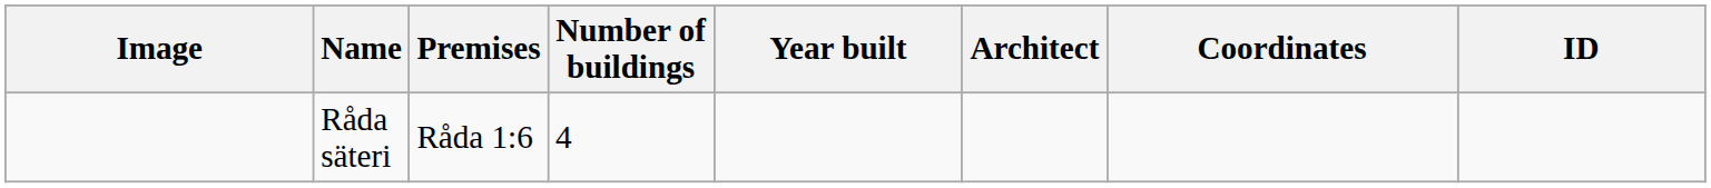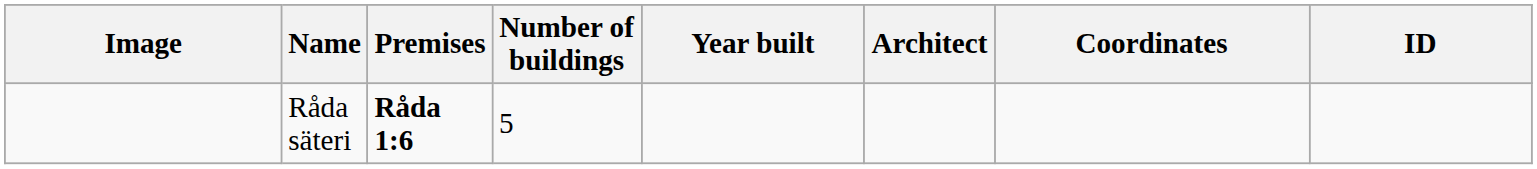Råda säteri | Premises: normal -> bold
Råda säteri | Number of buildings: 4 -> 5
